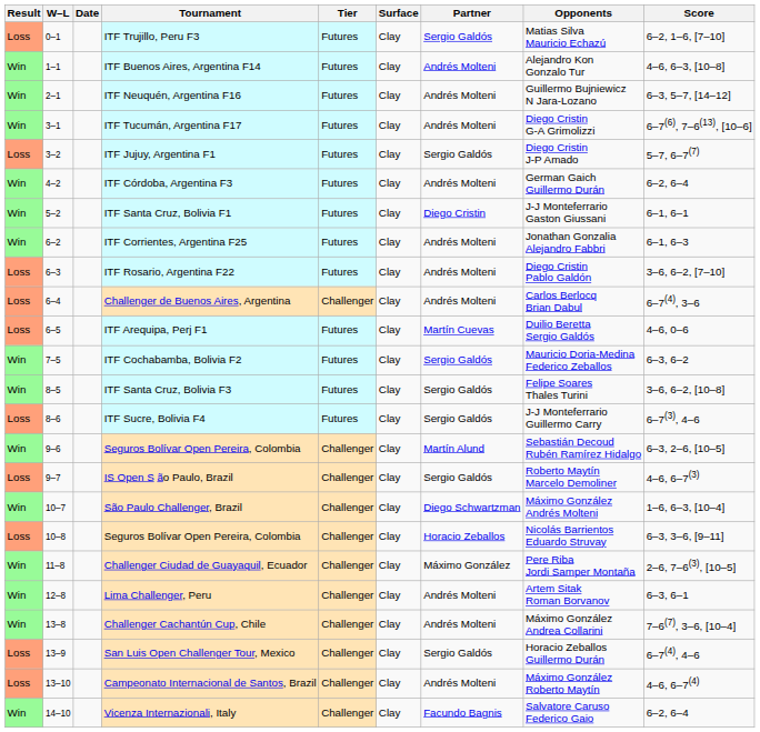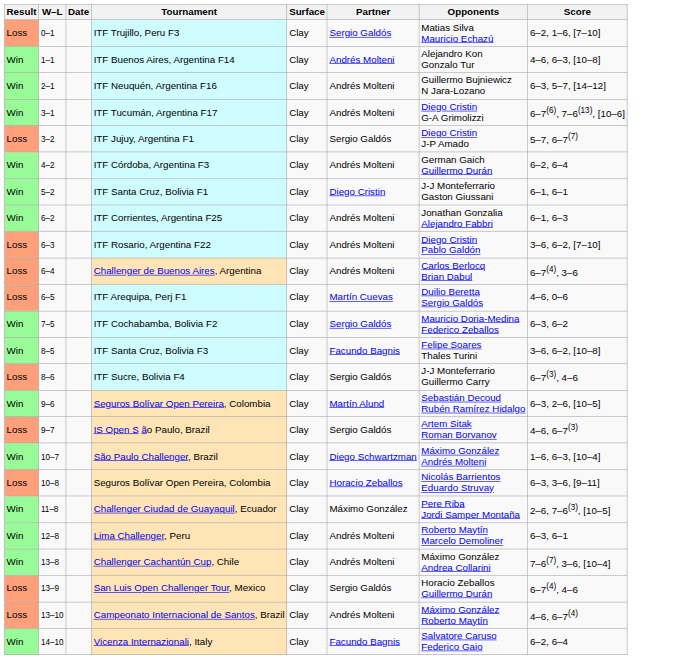- column: Tier | Futures | Futures | Futures | Futures | Futures | Futures | Futures | Futures | Futures | Challenger | Futures | Futures | Futures | Futures | Challenger | Challenger | Challenger | Challenger | Challenger | Challenger | Challenger | Challenger | Challenger | Challenger
ITF Santa Cruz, Bolivia F3 | Partner: Sergio Galdós -> Facundo Bagnis
IS Open S ão Paulo, Brazil | Opponents: Roberto Maytín Marcelo Demoliner -> Artem Sitak Roman Borvanov
Lima Challenger, Peru | Opponents: Artem Sitak Roman Borvanov -> Roberto Maytín Marcelo Demoliner
